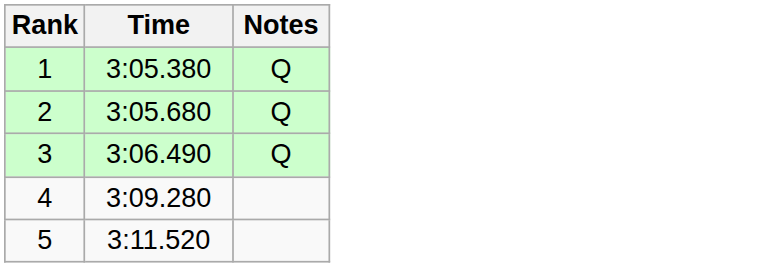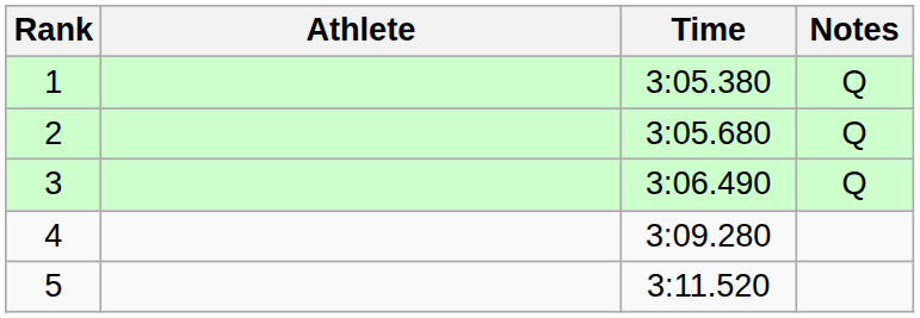+ column: Athlete
